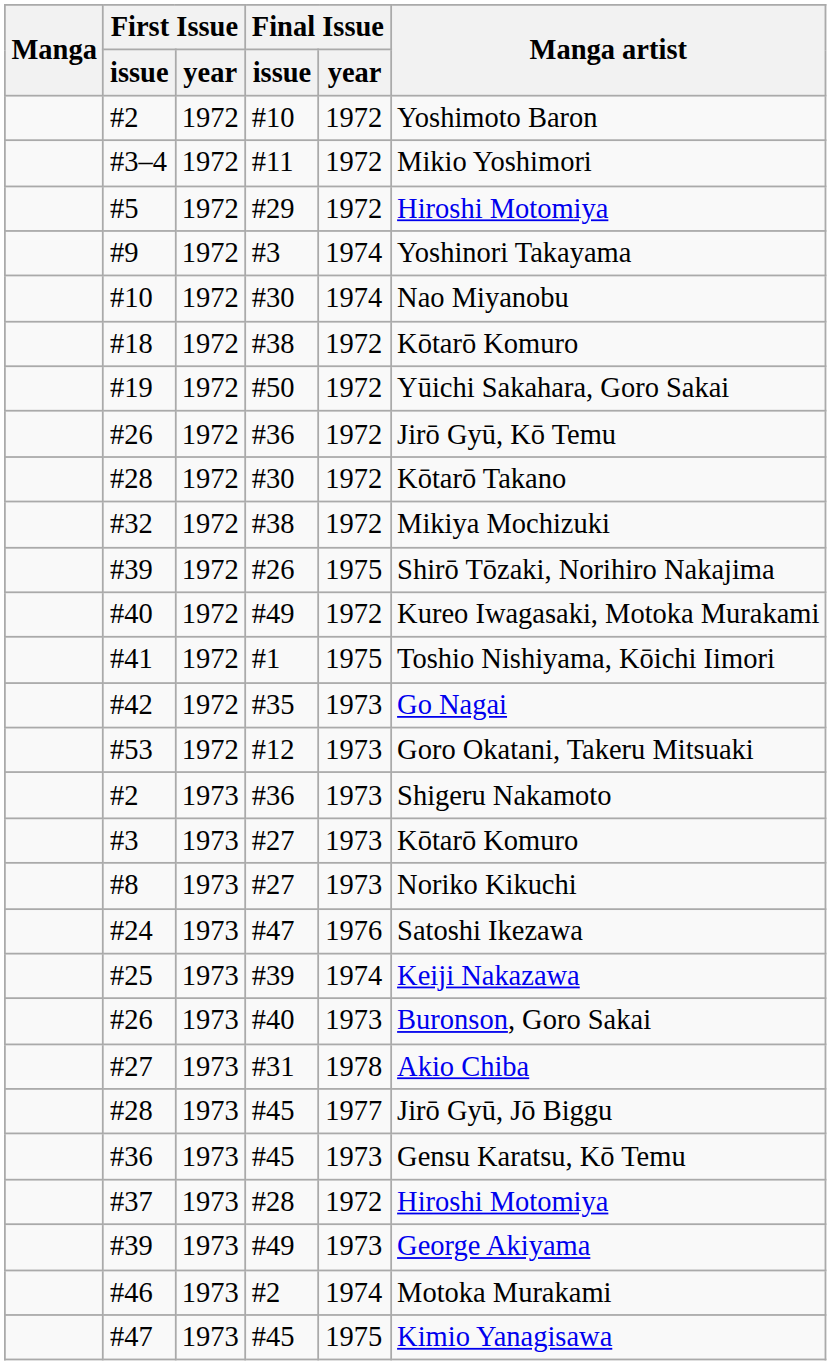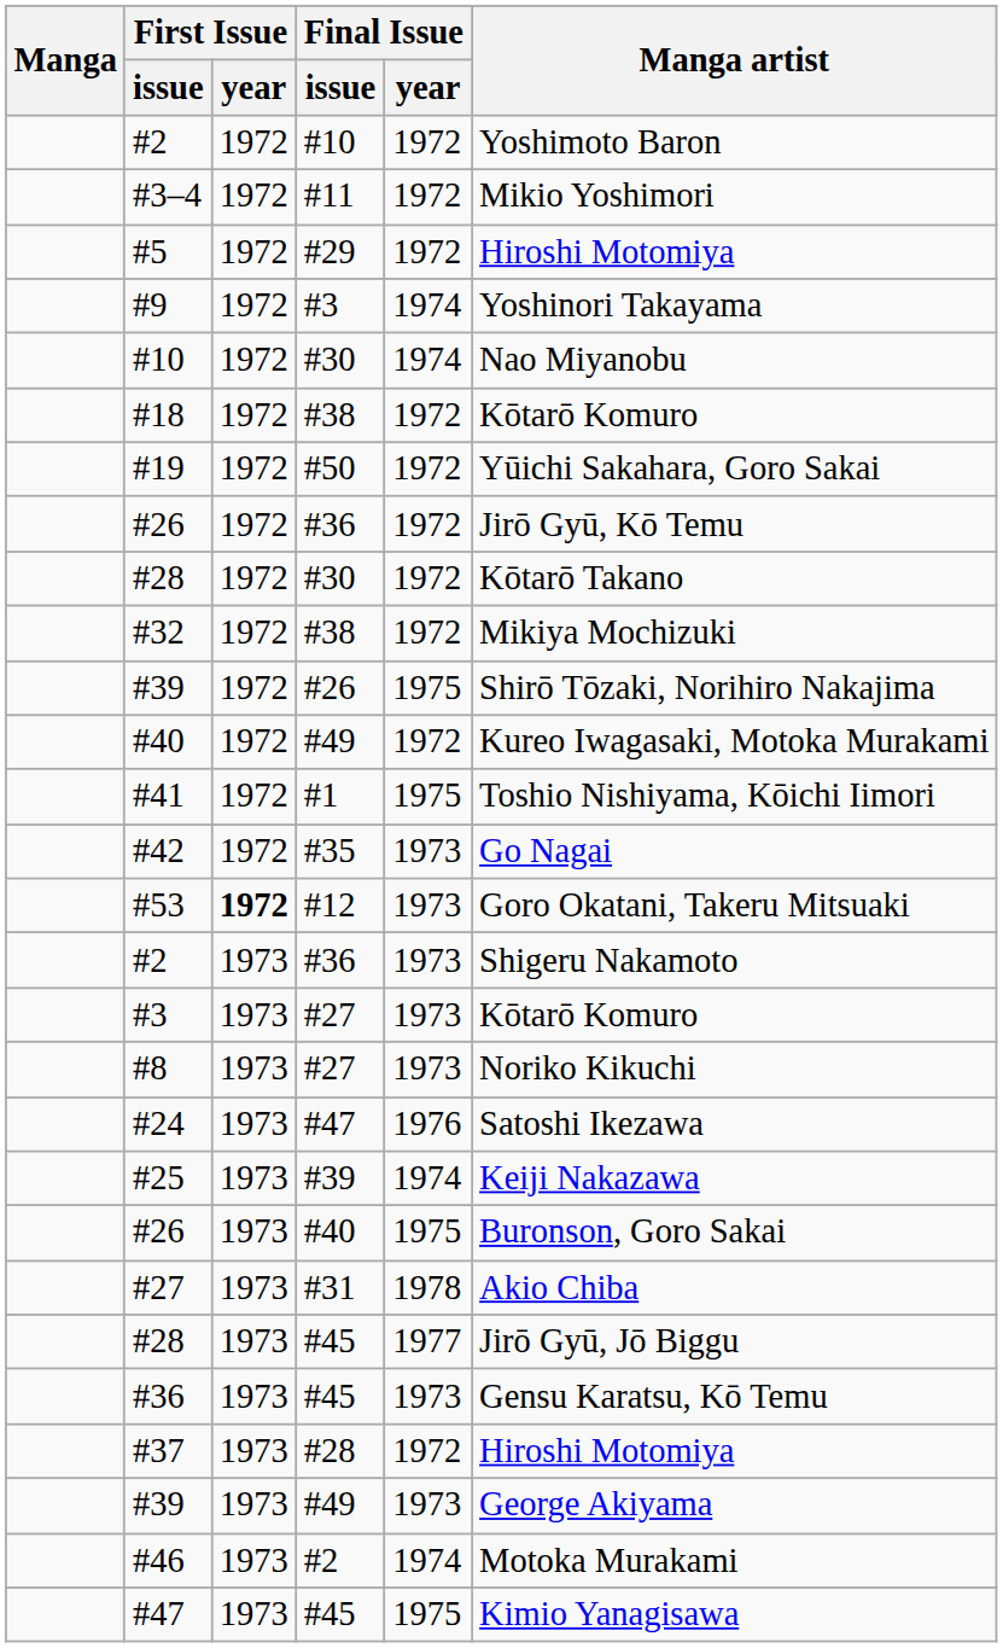#53 | First Issue / year: normal -> bold
#26 / #40 | Final Issue / year: 1973 -> 1975
